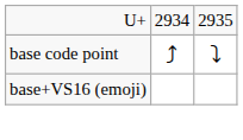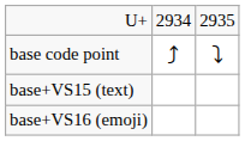+ row: base+VS15 (text)
